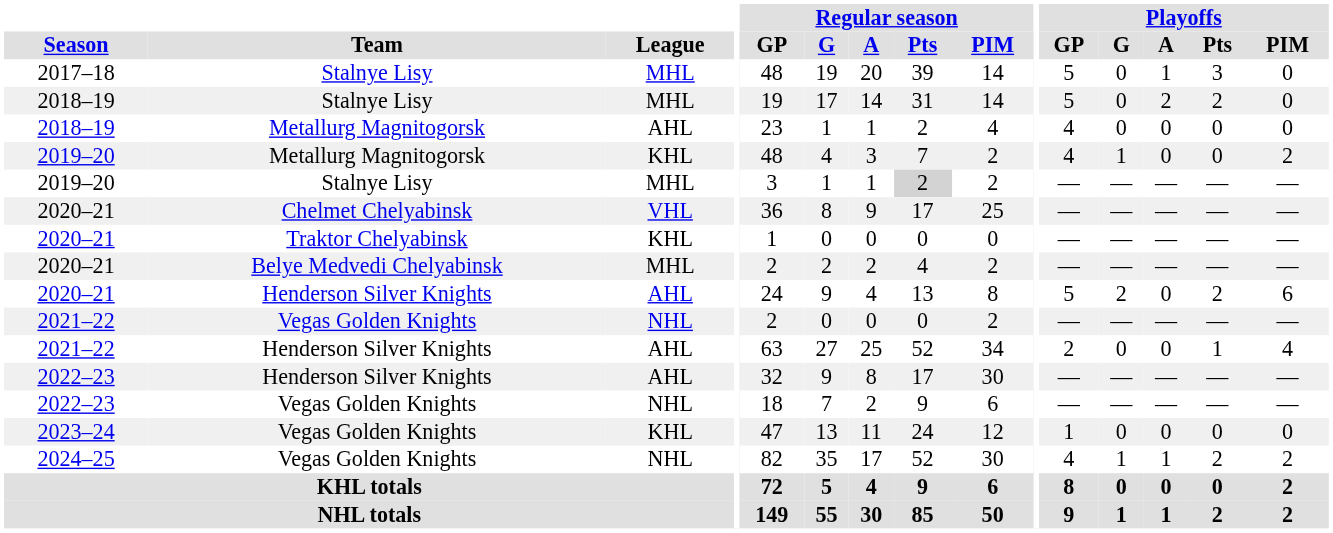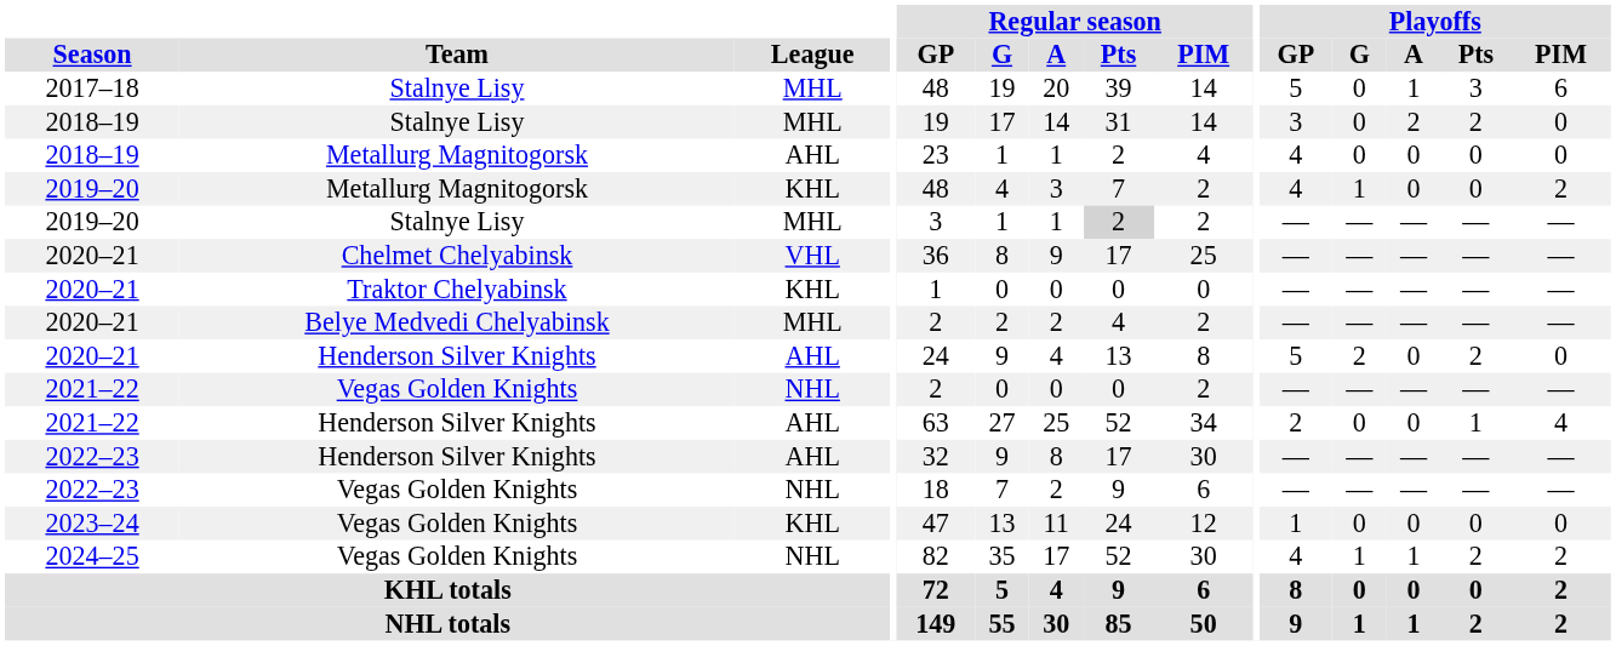2017–18 | Playoffs / PIM: 0 -> 6
2018–19 / Stalnye Lisy | Playoffs / GP: 5 -> 3
2020–21 / Henderson Silver Knights | Playoffs / PIM: 6 -> 0
